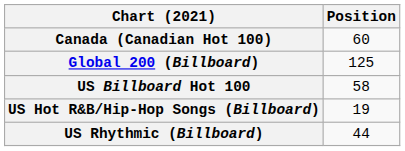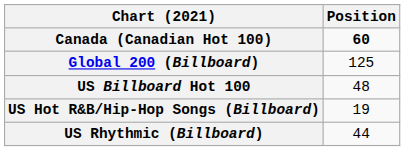Canada (Canadian Hot 100) | Position: normal -> bold
US Billboard Hot 100 | Position: 58 -> 48
